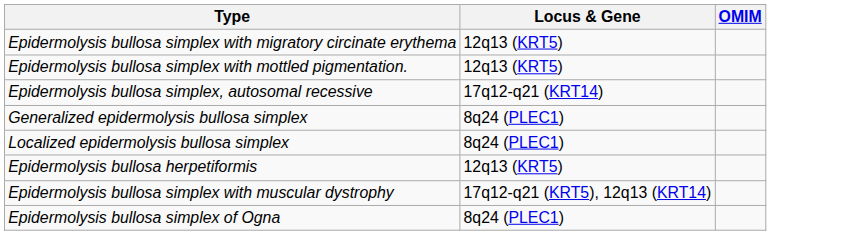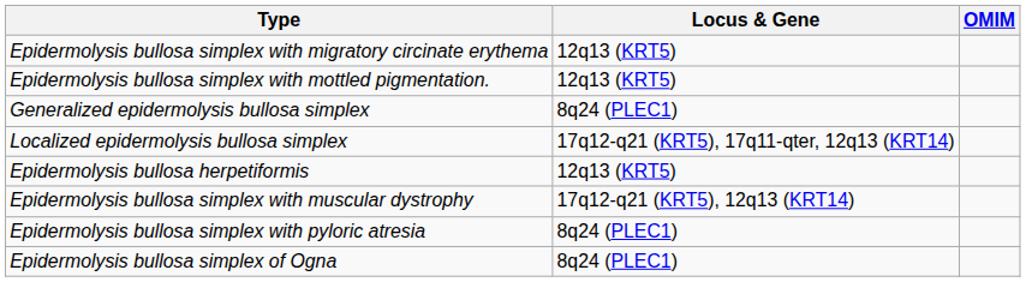- row: Epidermolysis bullosa simplex, autosomal recessive | 17q12-q21 (KRT14)
Localized epidermolysis bullosa simplex | Locus & Gene: 8q24 (PLEC1) -> 17q12-q21 (KRT5), 17q11-qter, 12q13 (KRT14)
+ row: Epidermolysis bullosa simplex with pyloric atresia | 8q24 (PLEC1)
